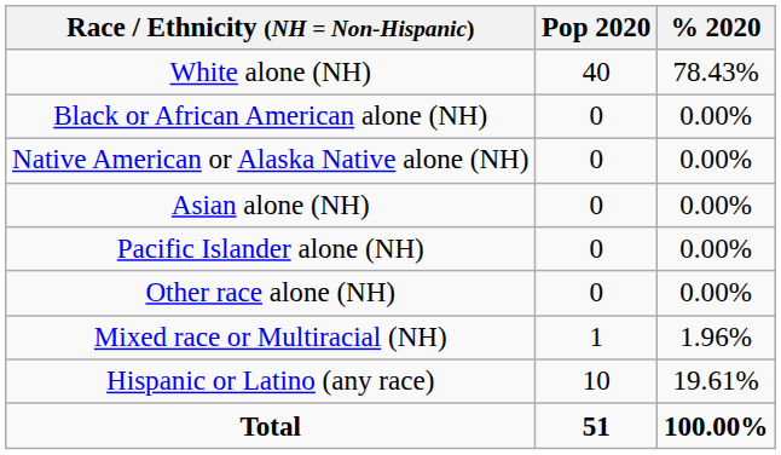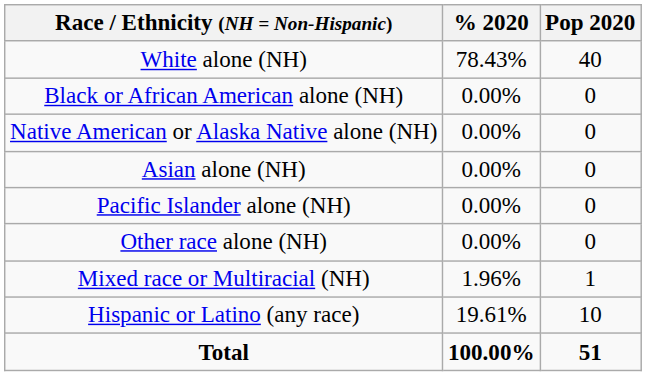columns swapped: Pop 2020 <-> % 2020
